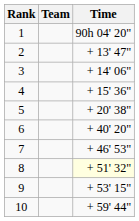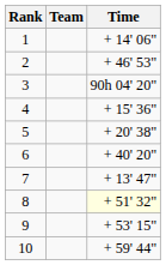1 | Time: 90h 04' 20" -> + 14' 06"
2 | Time: + 13' 47" -> + 46' 53"
3 | Time: + 14' 06" -> 90h 04' 20"
7 | Time: + 46' 53" -> + 13' 47"
